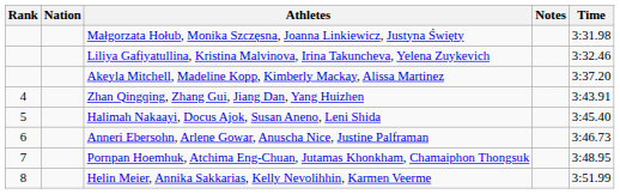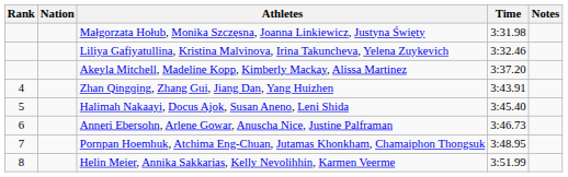columns swapped: Time <-> Notes
